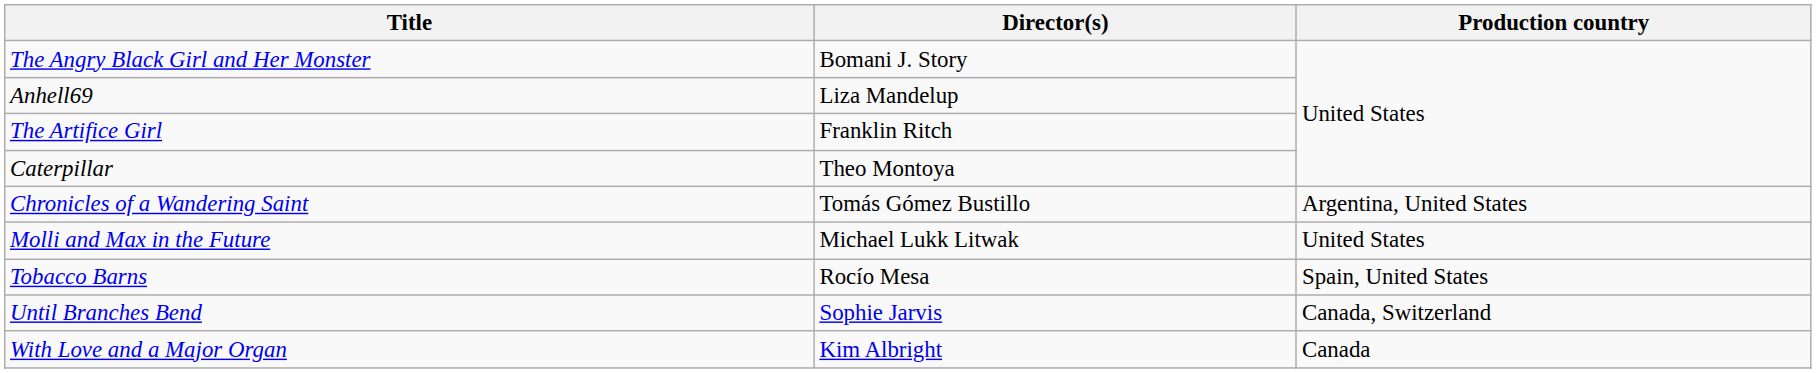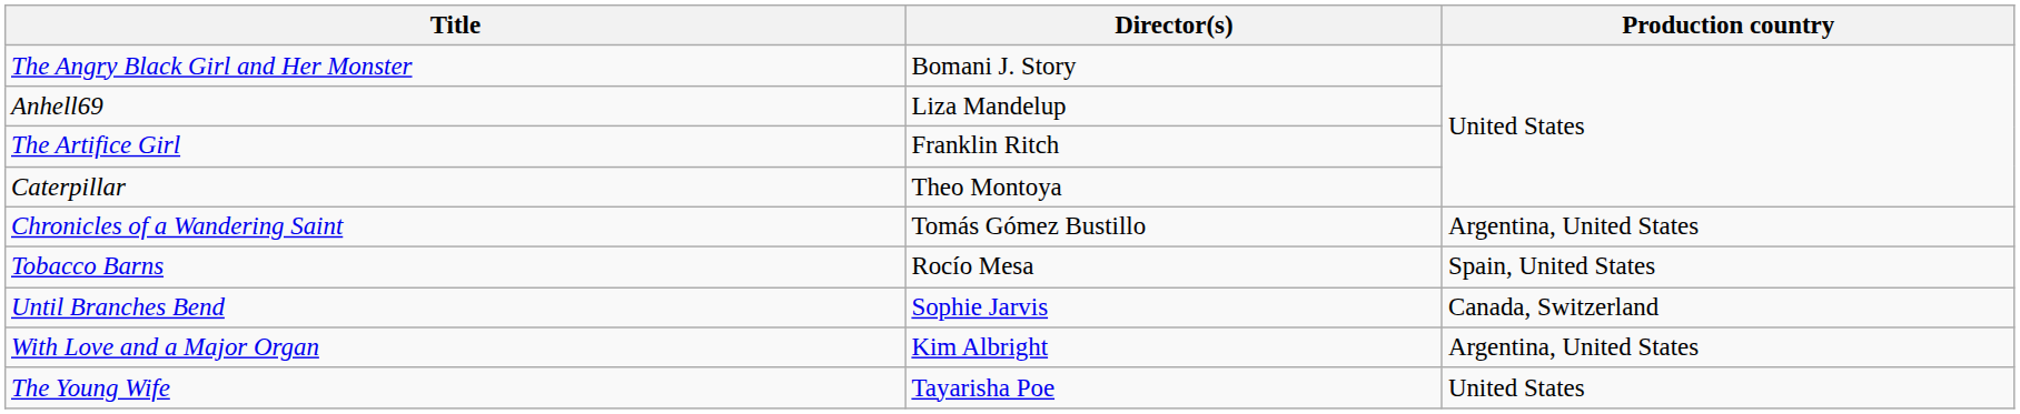- row: Molli and Max in the Future | Michael Lukk Litwak | United States
With Love and a Major Organ | Production country: Canada -> Argentina, United States
+ row: The Young Wife | Tayarisha Poe | United States
